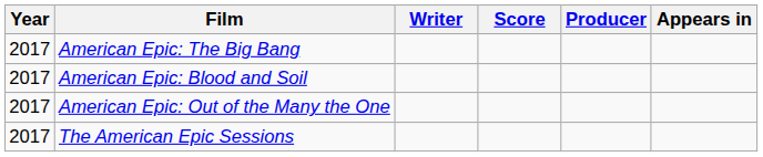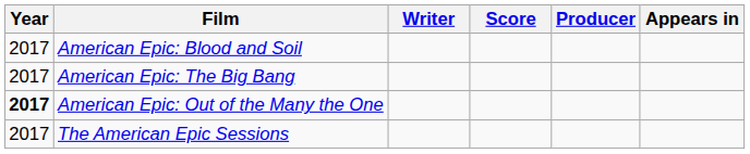rows swapped: American Epic: The Big Bang <-> American Epic: Blood and Soil
American Epic: Out of the Many the One | Year: normal -> bold
